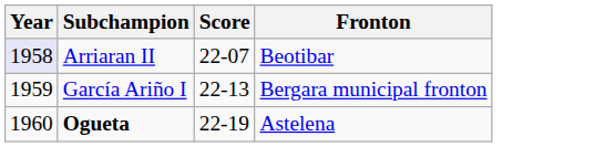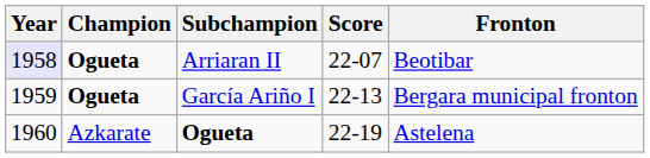+ column: Champion | Ogueta | Ogueta | Azkarate
